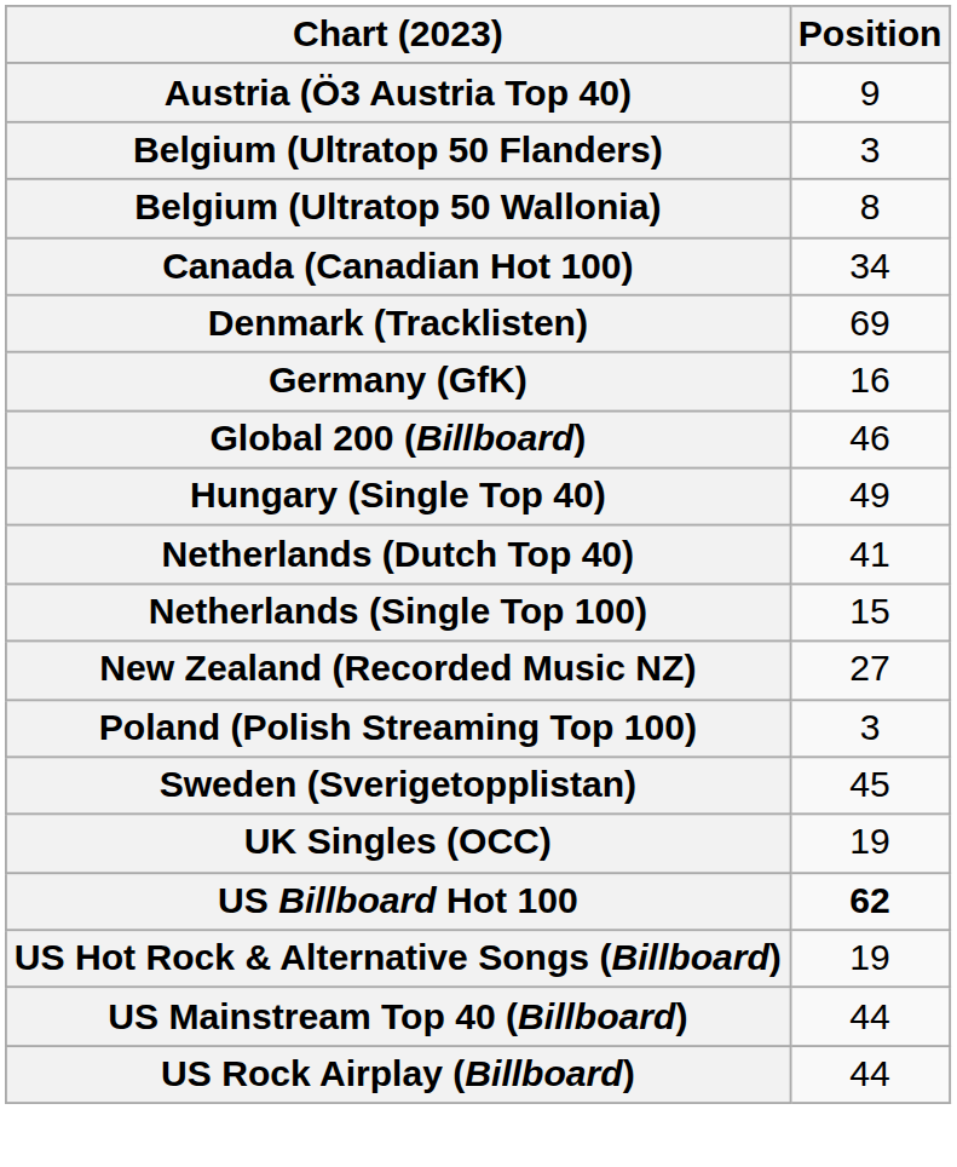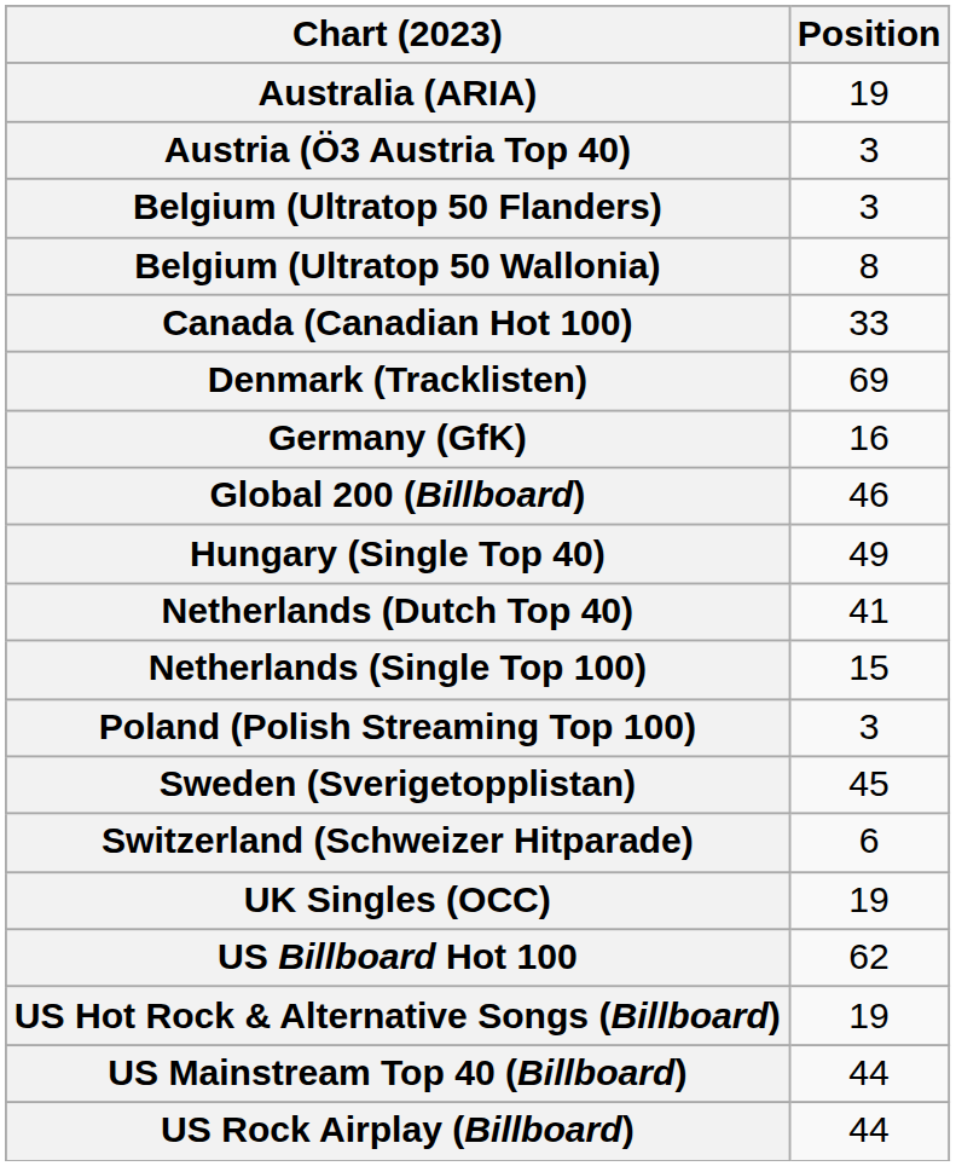+ row: Australia (ARIA) | 19
Austria (Ö3 Austria Top 40) | Position: 9 -> 3
Canada (Canadian Hot 100) | Position: 34 -> 33
- row: New Zealand (Recorded Music NZ) | 27
+ row: Switzerland (Schweizer Hitparade) | 6
US Billboard Hot 100 | Position: bold -> normal
